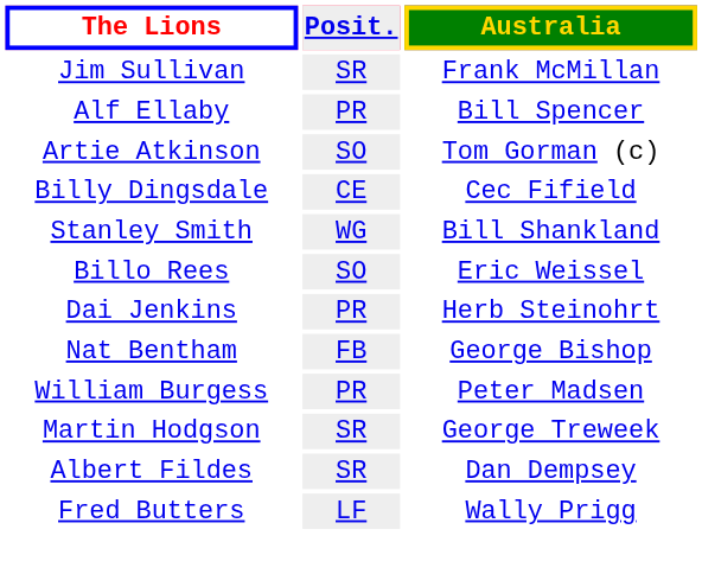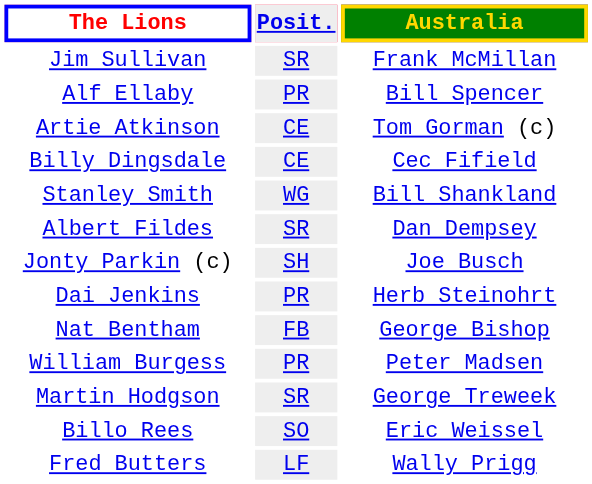Artie Atkinson | Posit.: SO -> CE
rows swapped: Billo Rees <-> Albert Fildes
+ row: Jonty Parkin (c) | SH | Joe Busch
